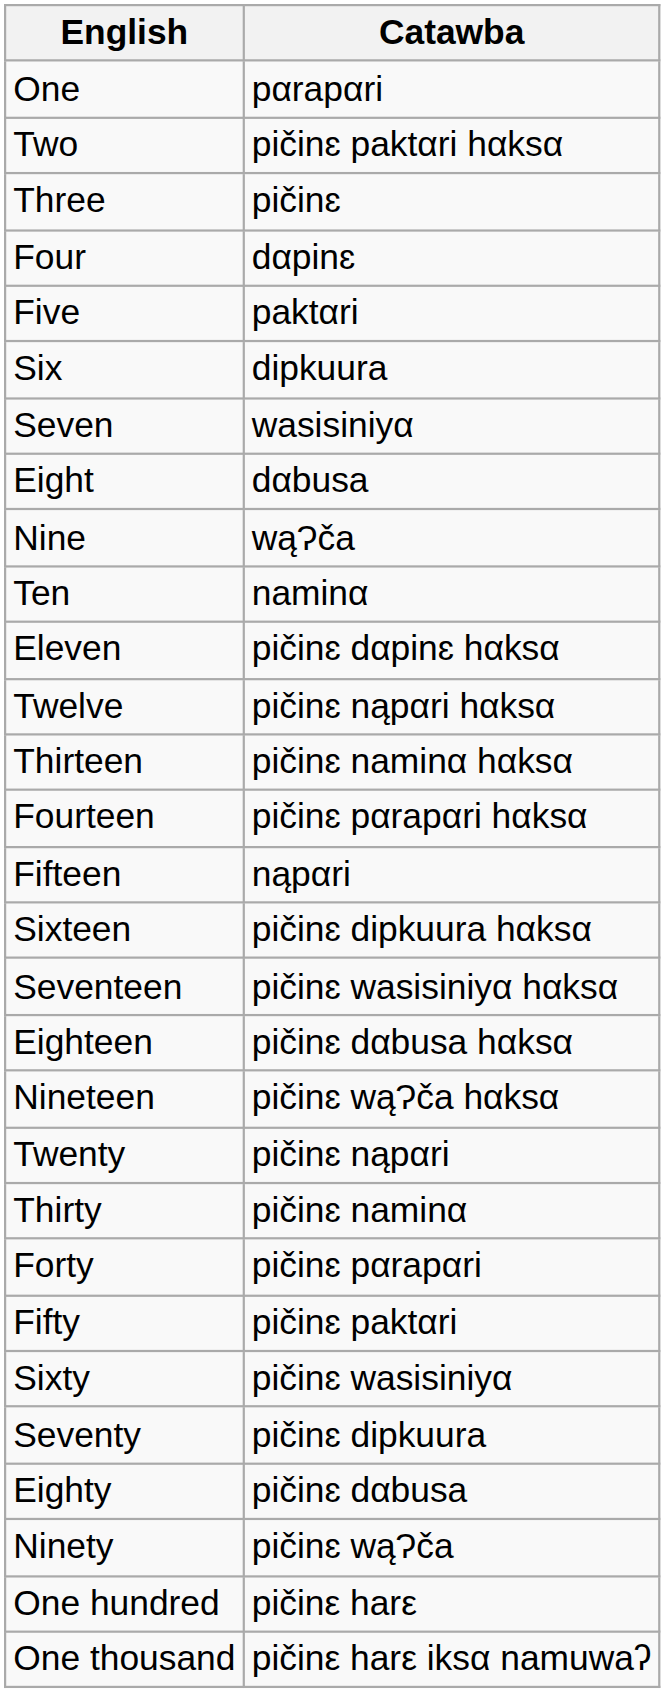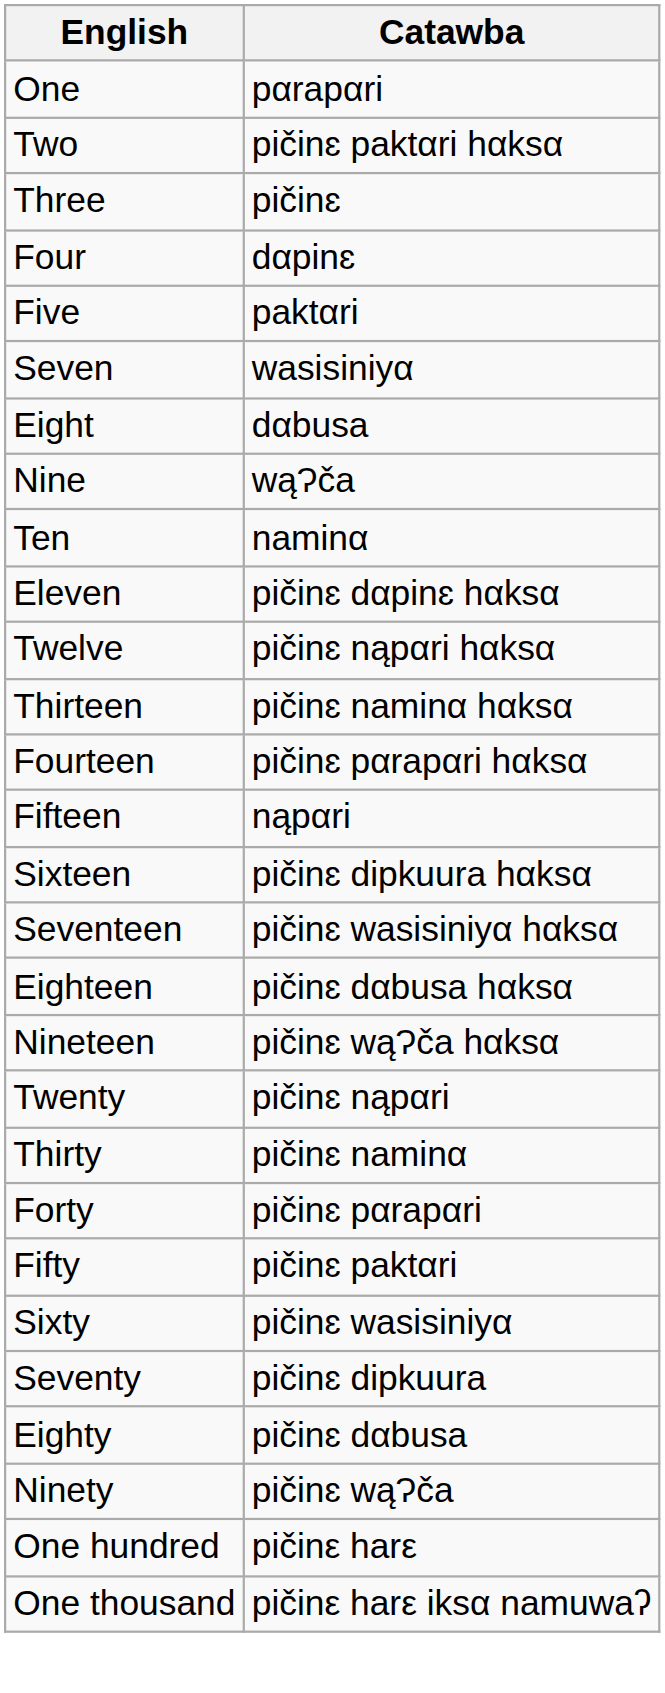- row: Six | dipkuura
